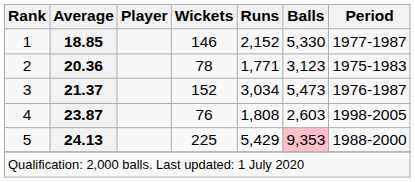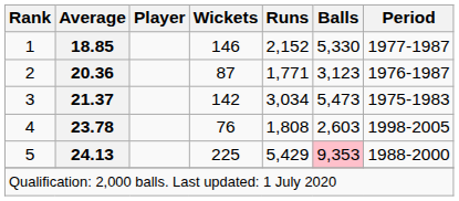2 | Wickets: 78 -> 87
2 | Period: 1975-1983 -> 1976-1987
3 | Wickets: 152 -> 142
3 | Period: 1976-1987 -> 1975-1983
4 | Average: 23.87 -> 23.78
